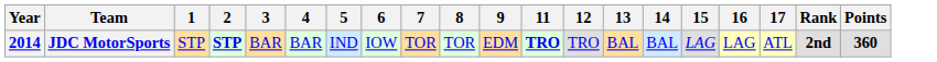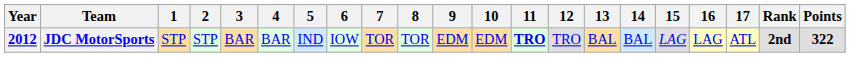+ column: 10 | EDM
JDC MotorSports | Year: 2014 -> 2012
JDC MotorSports | 2: bold -> normal
JDC MotorSports | Points: 360 -> 322
